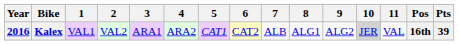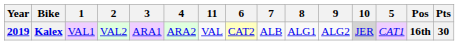columns swapped: 5 <-> 11
Kalex | Year: 2016 -> 2019
Kalex | Pts: 39 -> 30
